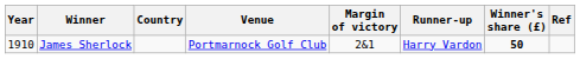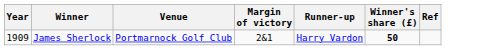- column: Country
James Sherlock | Year: 1910 -> 1909
